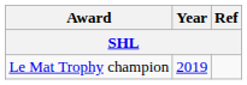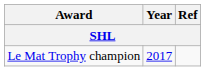Le Mat Trophy champion | Year: 2019 -> 2017
